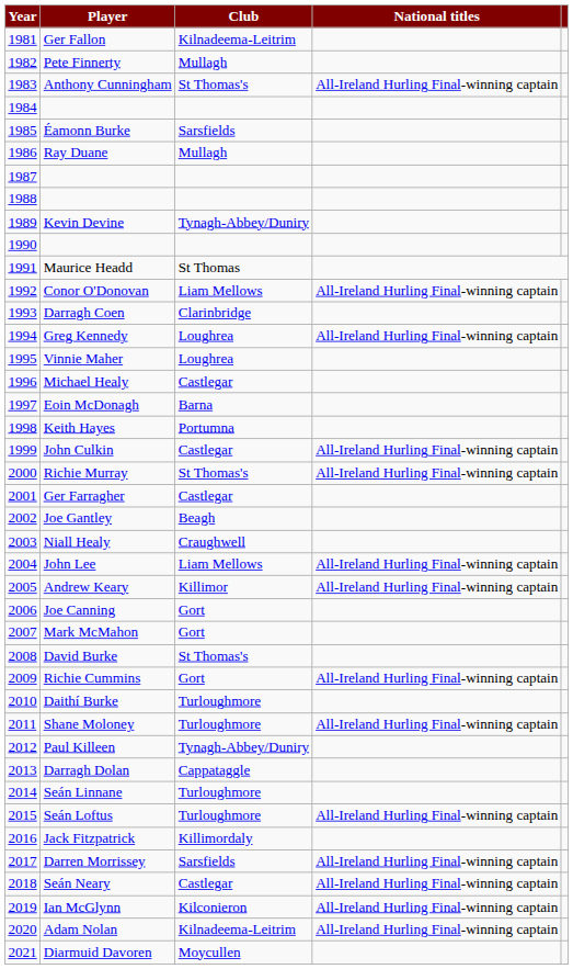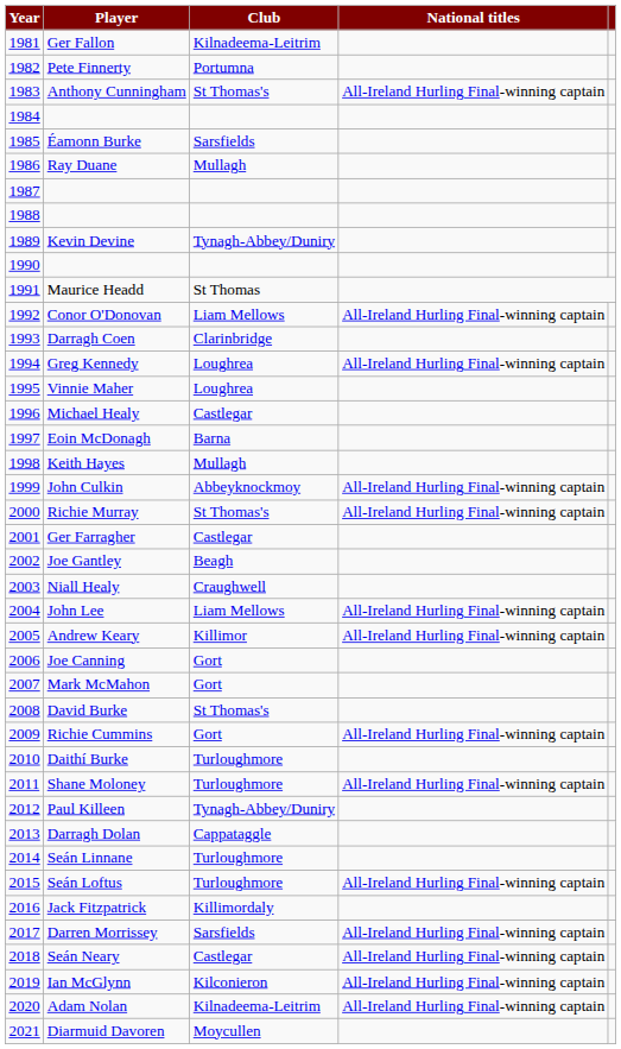Pete Finnerty | Club: Mullagh -> Portumna
Keith Hayes | Club: Portumna -> Mullagh
John Culkin | Club: Castlegar -> Abbeyknockmoy
